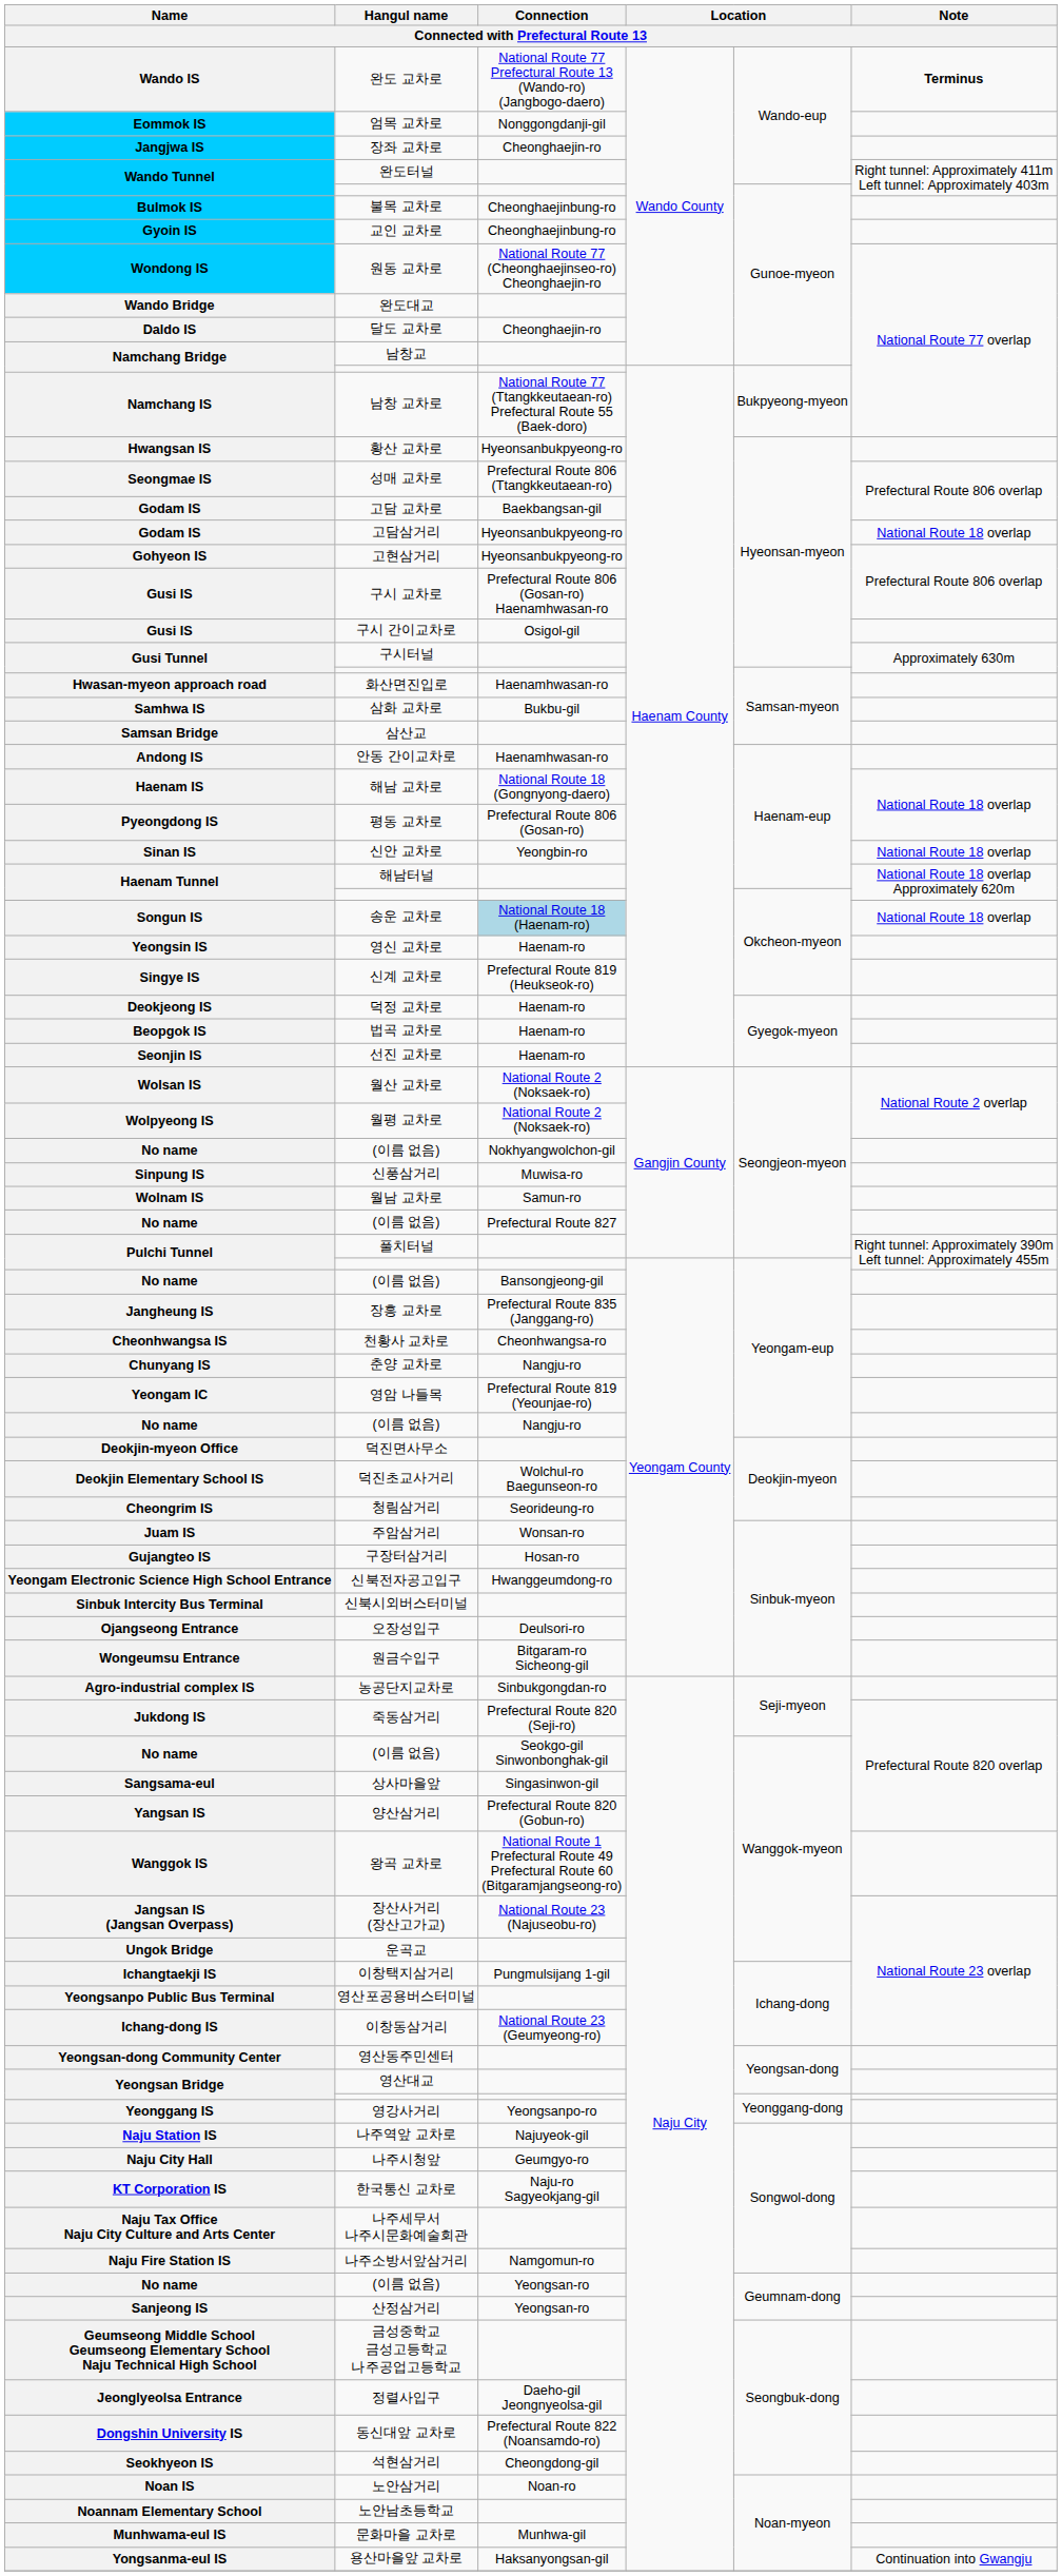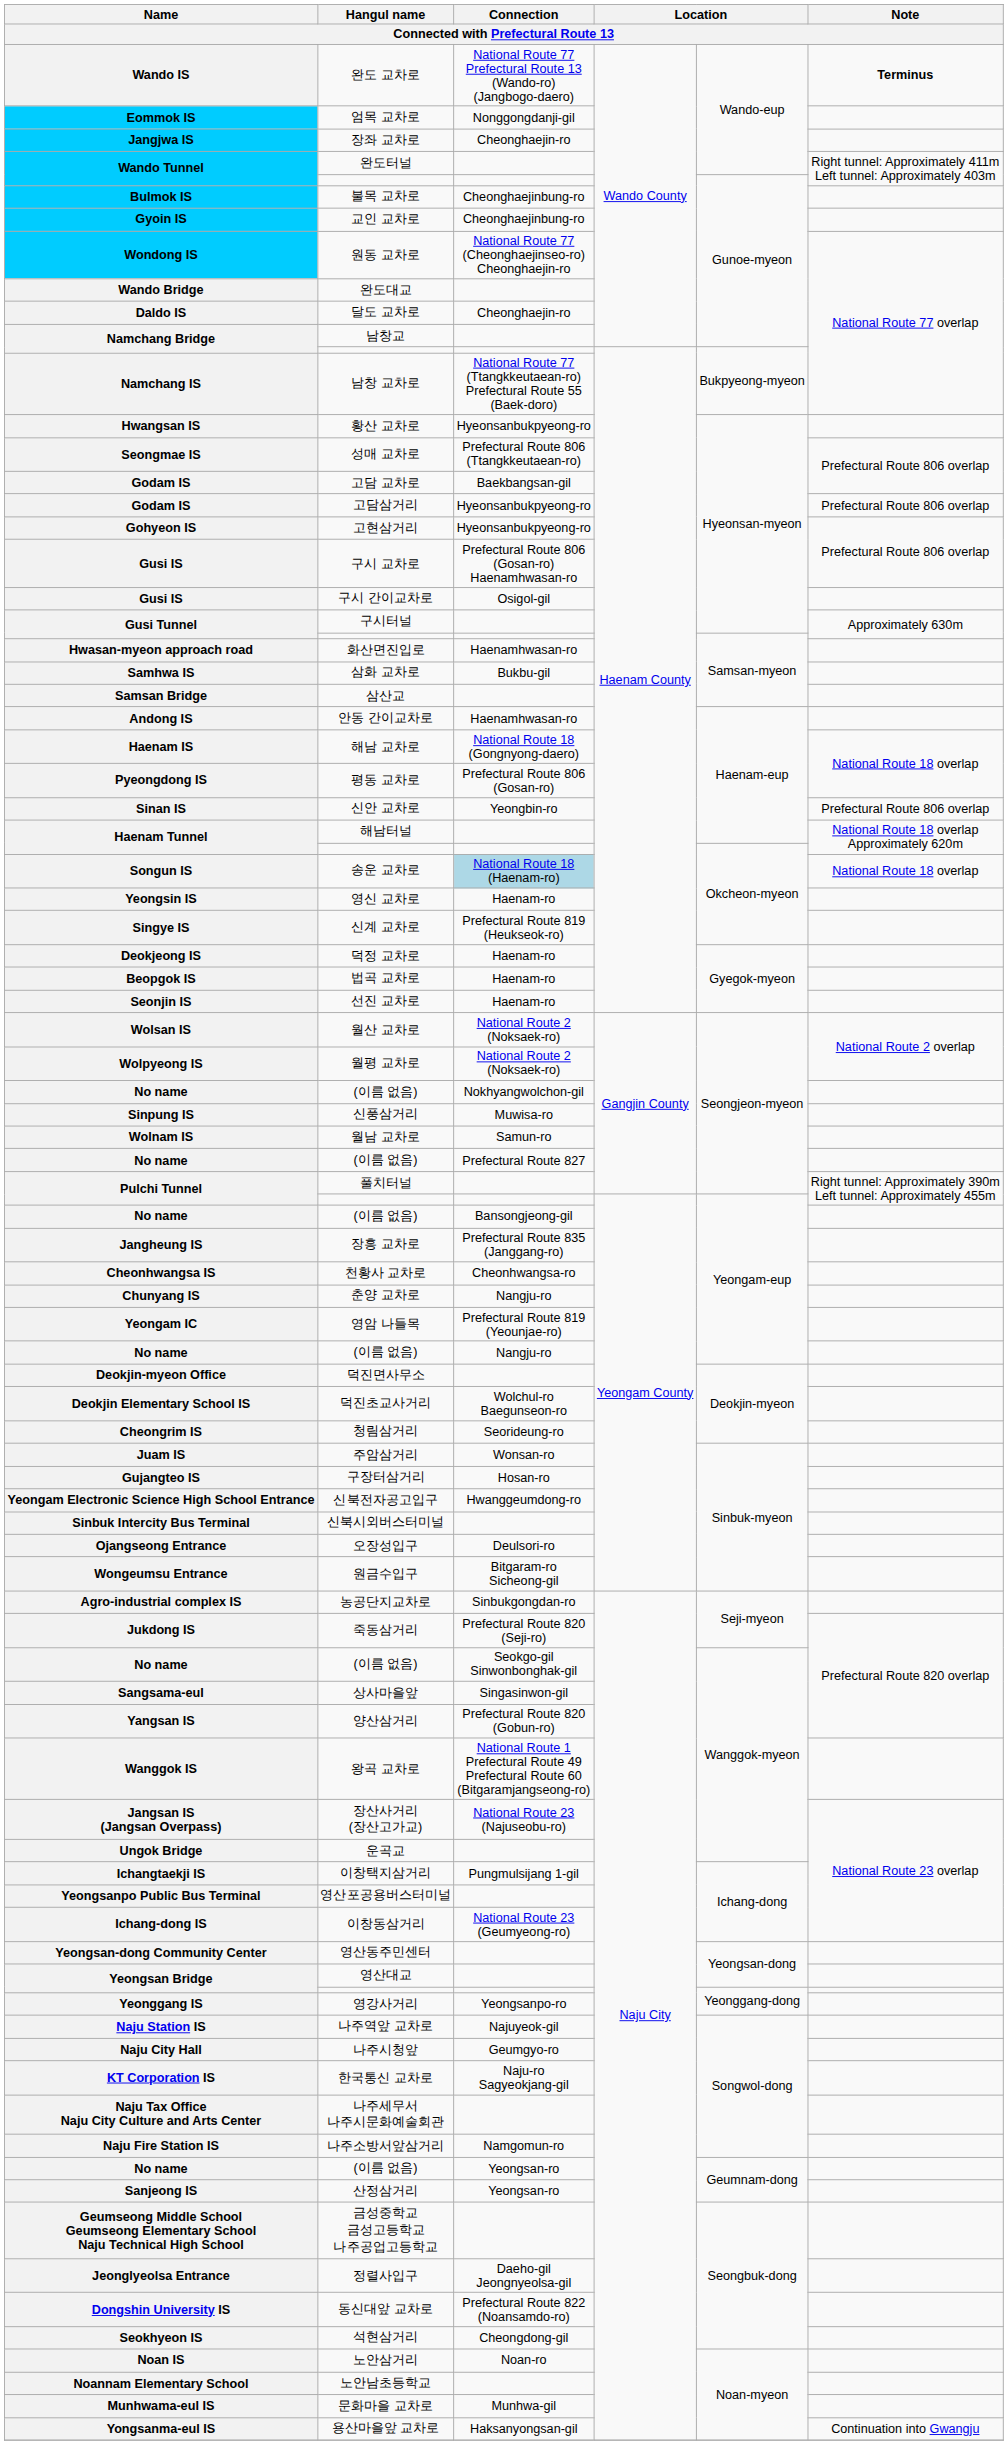고담삼거리 | Note: National Route 18 overlap -> Prefectural Route 806 overlap
신안 교차로 | Note: National Route 18 overlap -> Prefectural Route 806 overlap
